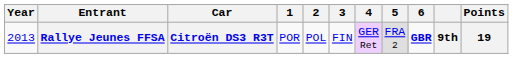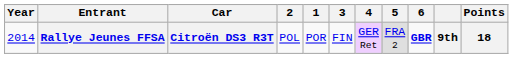columns swapped: 1 <-> 2
Rallye Jeunes FFSA | Year: 2013 -> 2014
Rallye Jeunes FFSA | Points: 19 -> 18
